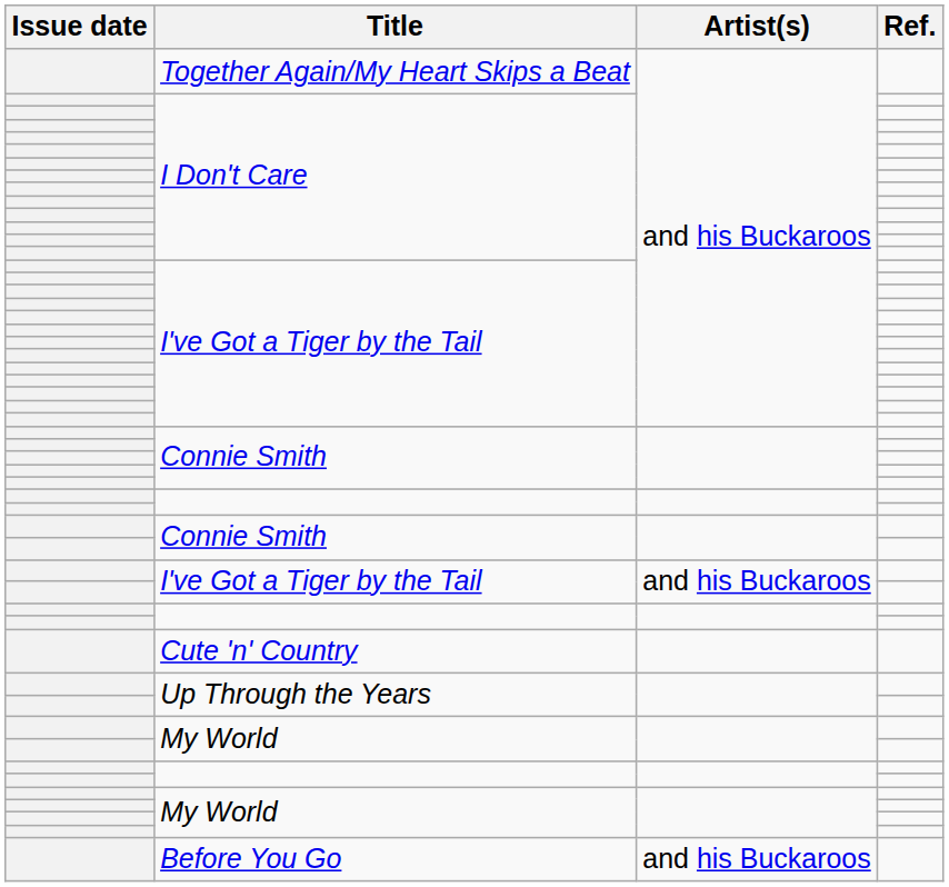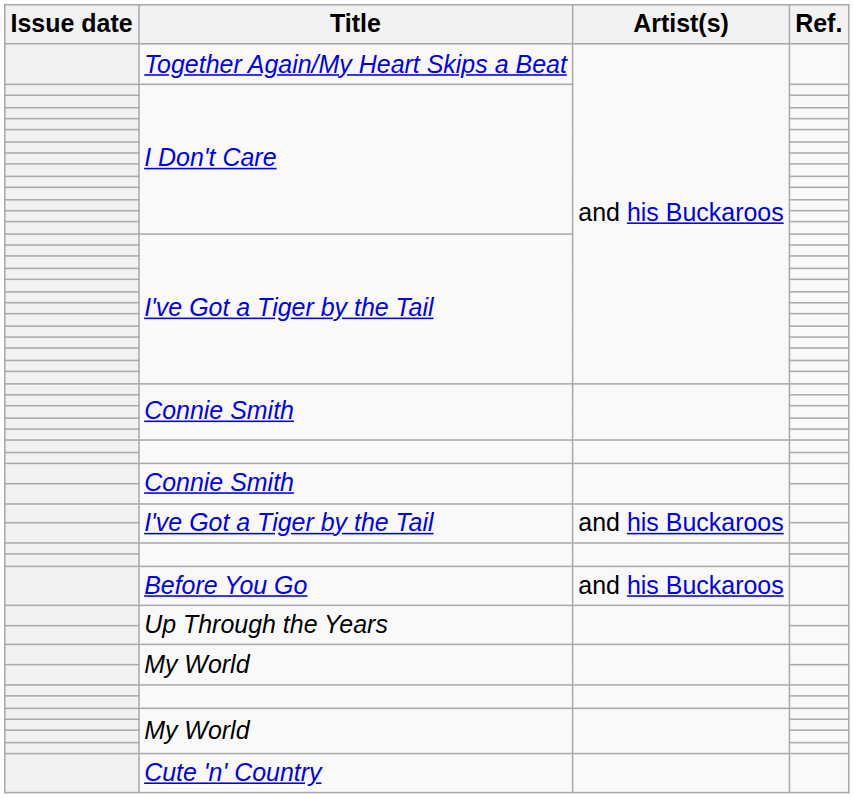rows swapped: Before You Go <-> Cute 'n' Country
